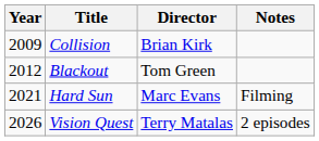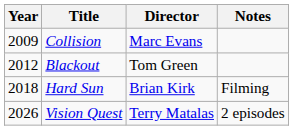Collision | Director: Brian Kirk -> Marc Evans
Hard Sun | Year: 2021 -> 2018
Hard Sun | Director: Marc Evans -> Brian Kirk
